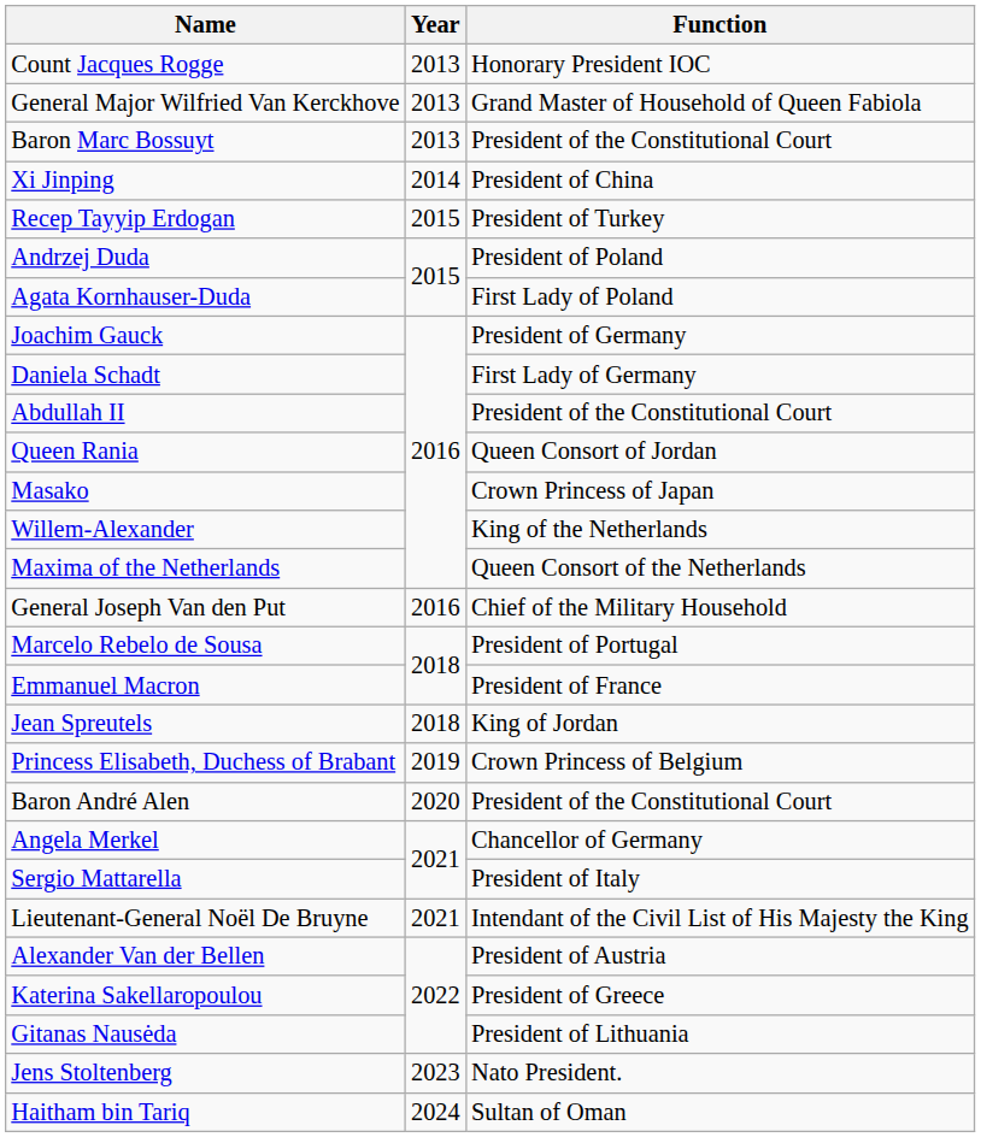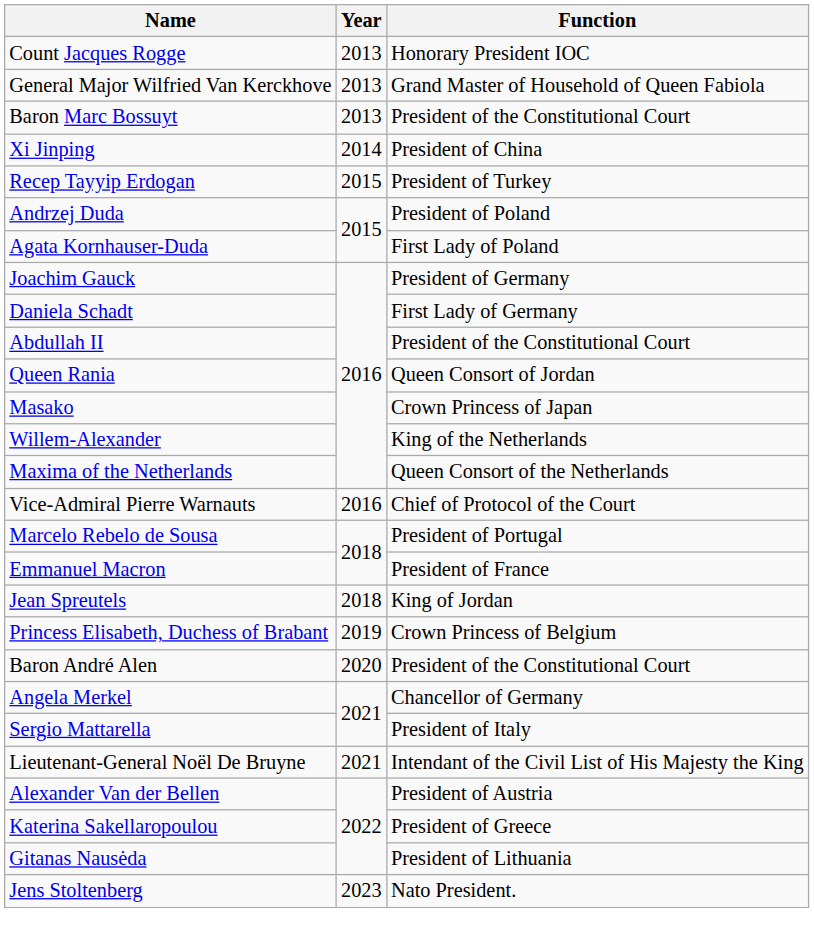- row: General Joseph Van den Put | 2016 | Chief of the Military Household
+ row: Vice-Admiral Pierre Warnauts | 2016 | Chief of Protocol of the Court
- row: Haitham bin Tariq | 2024 | Sultan of Oman
